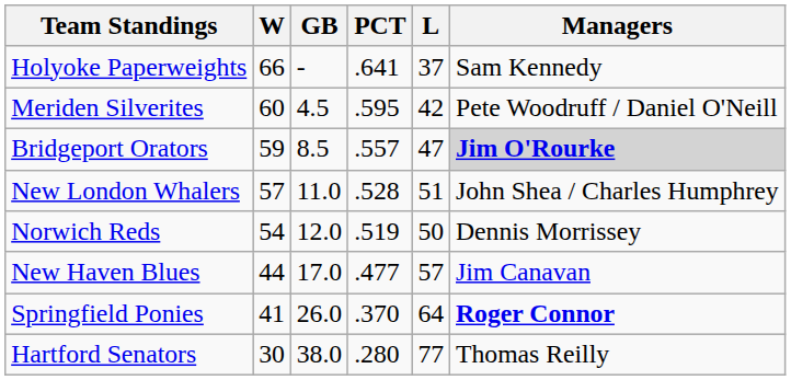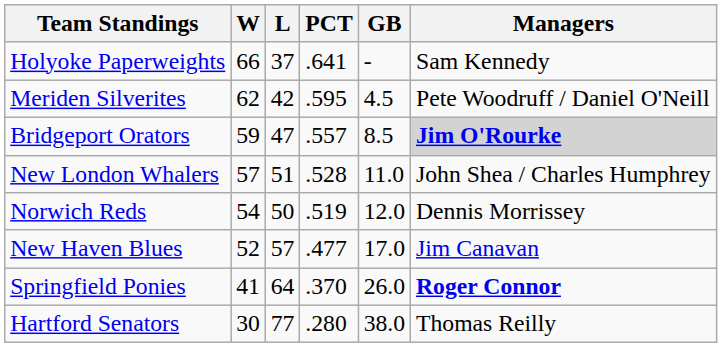columns swapped: L <-> GB
Meriden Silverites | W: 60 -> 62
New Haven Blues | W: 44 -> 52
